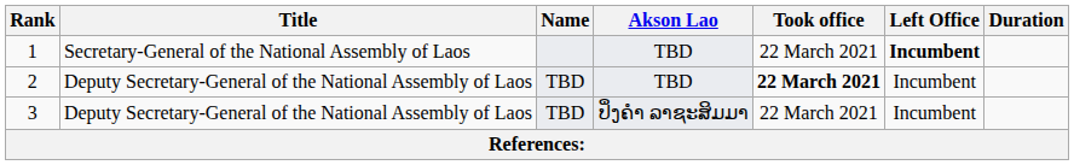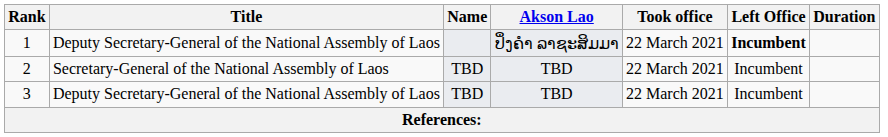1 | Title: Secretary-General of the National Assembly of Laos -> Deputy Secretary-General of the National Assembly of Laos
1 | Akson Lao: TBD -> ປິ່ງຄຳ ລາຊະສິມມາ
2 | Title: Deputy Secretary-General of the National Assembly of Laos -> Secretary-General of the National Assembly of Laos
2 | Took office: bold -> normal
3 | Akson Lao: ປິ່ງຄຳ ລາຊະສິມມາ -> TBD
